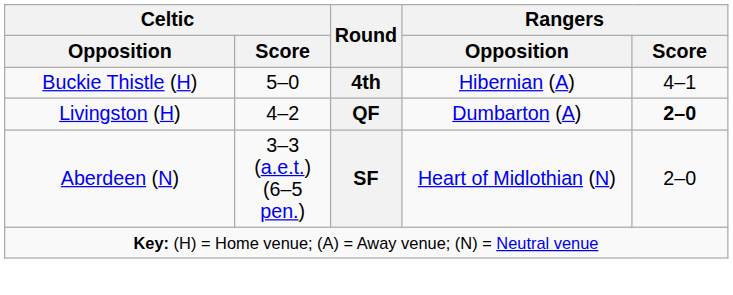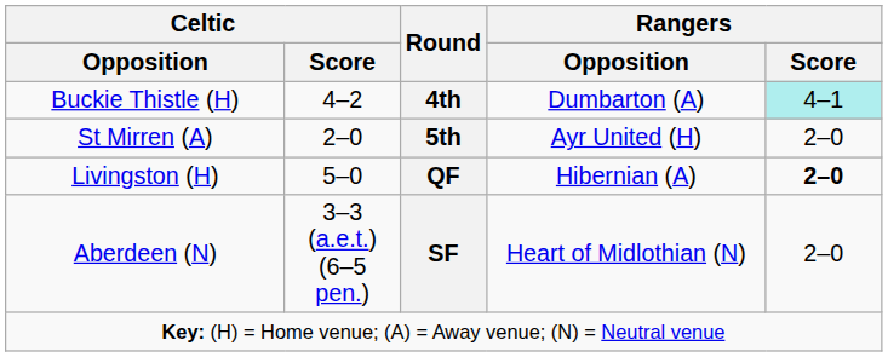Buckie Thistle (H) | Celtic / Score: 5–0 -> 4–2
Buckie Thistle (H) | Rangers / Opposition: Hibernian (A) -> Dumbarton (A)
Buckie Thistle (H) | Rangers / Score: no background -> paleturquoise background
+ row: St Mirren (A) | 2–0 | 5th | Ayr United (H) | 2–0
Livingston (H) | Celtic / Score: 4–2 -> 5–0
Livingston (H) | Rangers / Opposition: Dumbarton (A) -> Hibernian (A)
